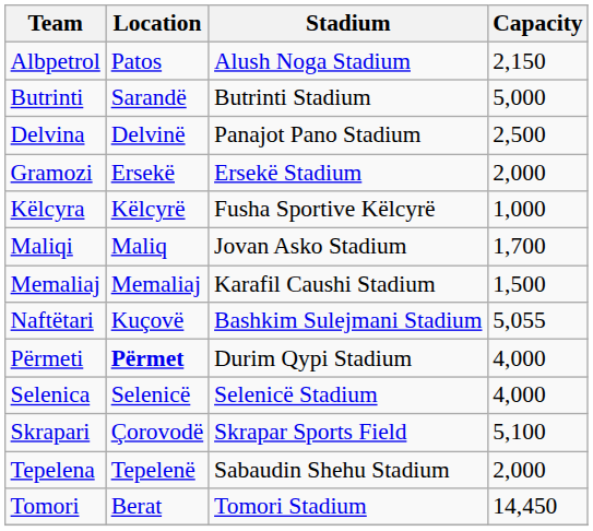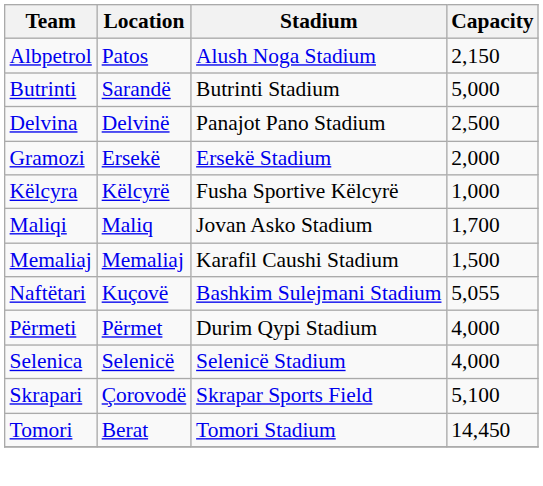Përmeti | Location: bold -> normal
- row: Tepelena | Tepelenë | Sabaudin Shehu Stadium | 2,000
